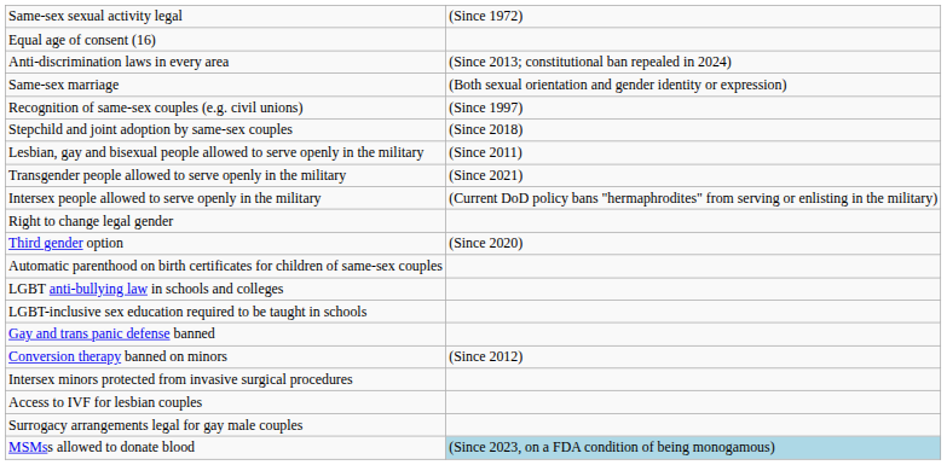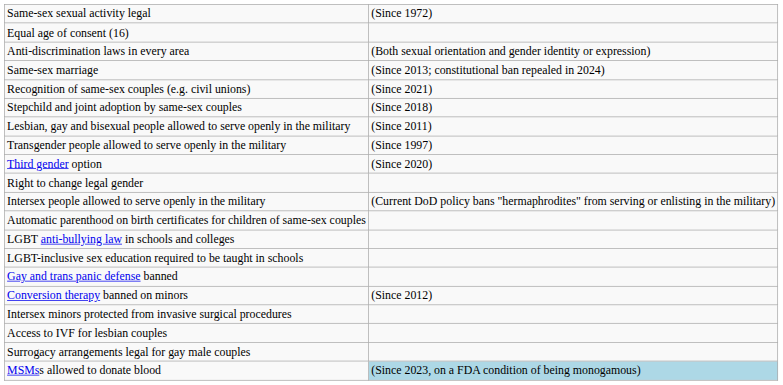Anti-discrimination laws in every area | column 2: (Since 2013; constitutional ban repealed in 2024) -> (Both sexual orientation and gender identity or expression)
Same-sex marriage | column 2: (Both sexual orientation and gender identity or expression) -> (Since 2013; constitutional ban repealed in 2024)
Recognition of same-sex couples (e.g. civil unions) | column 2: (Since 1997) -> (Since 2021)
Transgender people allowed to serve openly in the military | column 2: (Since 2021) -> (Since 1997)
rows swapped: Intersex people allowed to serve openly in the military <-> Third gender option
